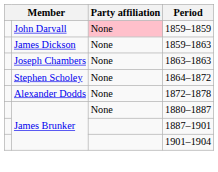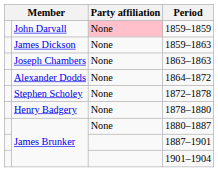1864–1872 | column 2: Stephen Scholey -> Alexander Dodds
1872–1878 | column 2: Alexander Dodds -> Stephen Scholey
+ row: Henry Badgery | None | 1878–1880
